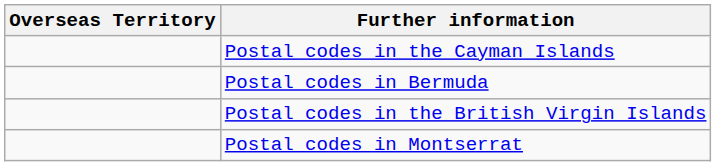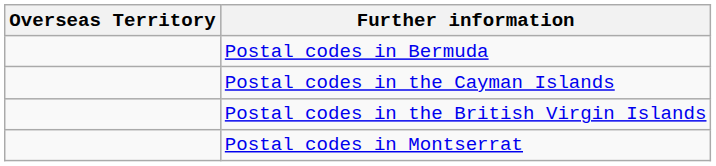rows swapped: Postal codes in Bermuda <-> Postal codes in the Cayman Islands
